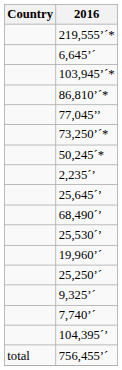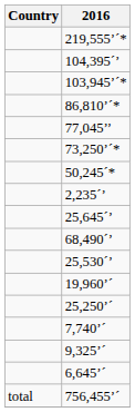rows swapped: 104,395´’ <-> 6,645’´
rows swapped: 9,325’´ <-> 7,740’´
